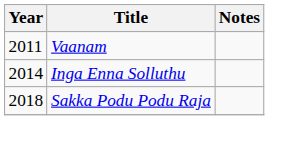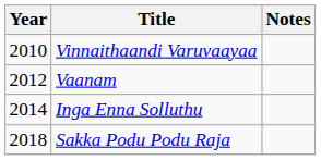+ row: 2010 | Vinnaithaandi Varuvaayaa
Vaanam | Year: 2011 -> 2012
